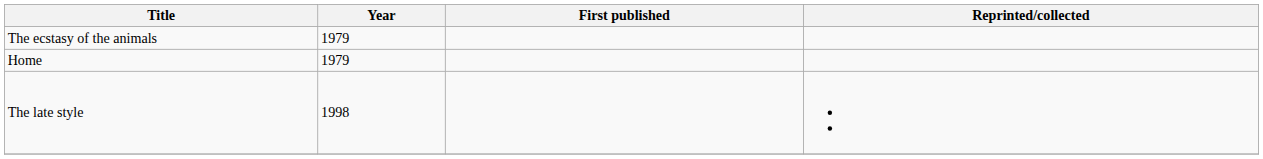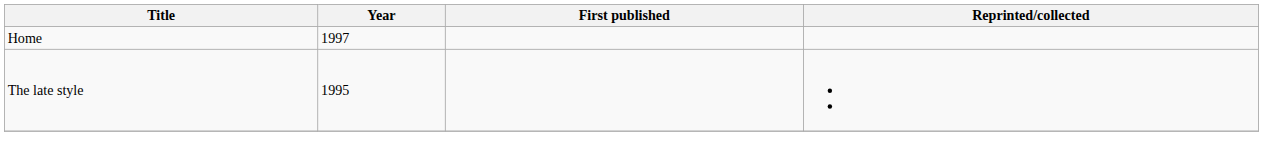- row: The ecstasy of the animals | 1979
Home | Year: 1979 -> 1997
The late style | Year: 1998 -> 1995
